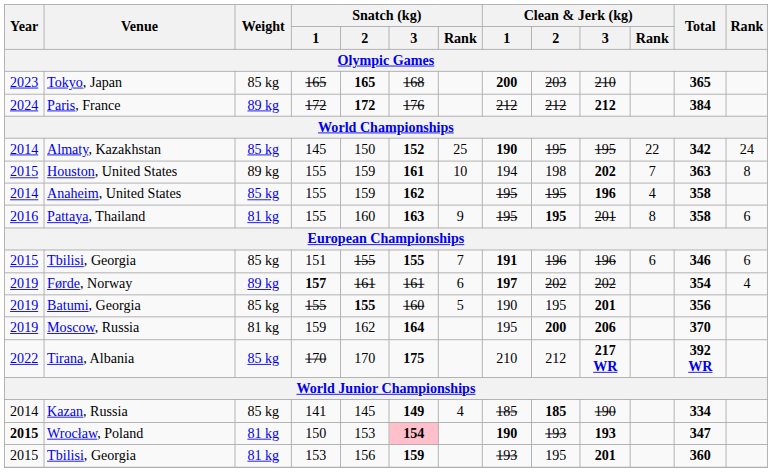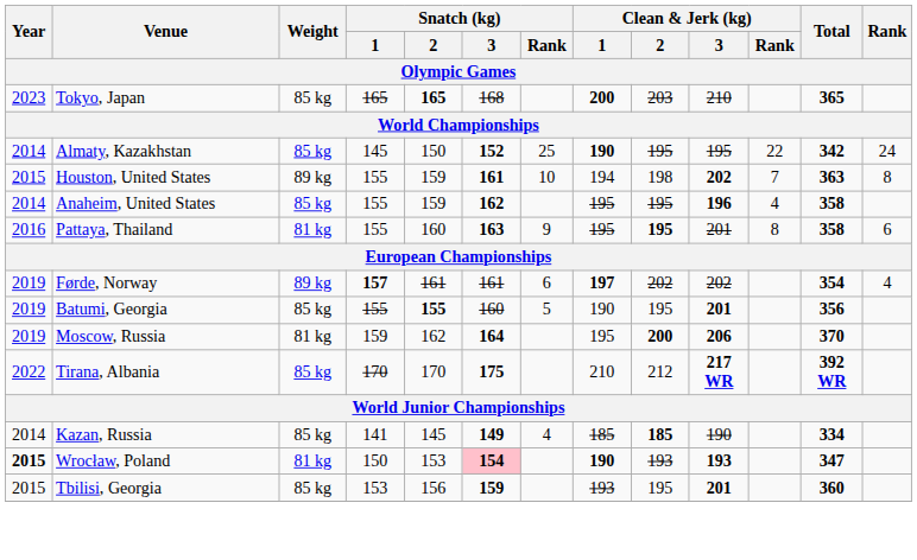- row: 2024 | Paris, France | 89 kg | 172 | 172 | 176 | 212 | 212 | 212 | 384
- row: 2015 | Tbilisi, Georgia | 85 kg | 151 | 155 | 155 | 7 | 191 | 196 | 196 | 6 | 346 | 6
Tbilisi, Georgia / 153 | Weight: 81 kg -> 85 kg
